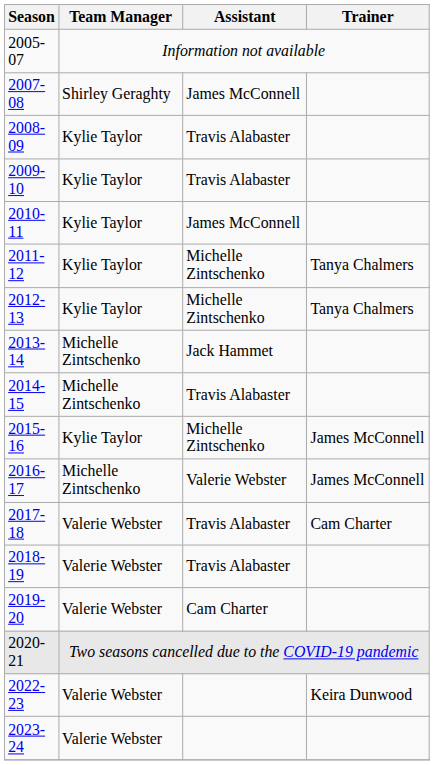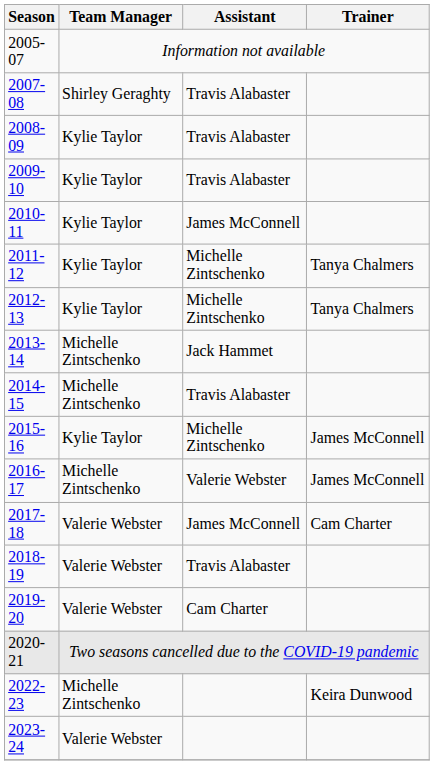2007-08 | Assistant: James McConnell -> Travis Alabaster
2017-18 | Assistant: Travis Alabaster -> James McConnell
2022-23 | Team Manager: Valerie Webster -> Michelle Zintschenko
